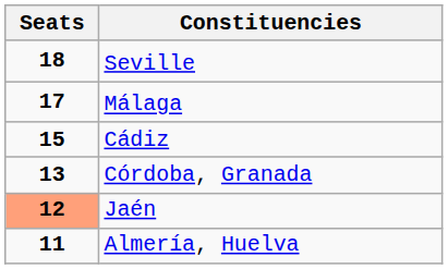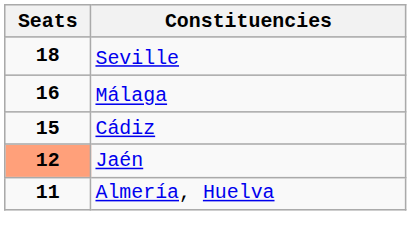Málaga | Seats: 17 -> 16
- row: 13 | Córdoba, Granada
